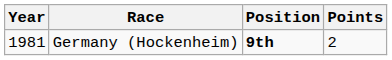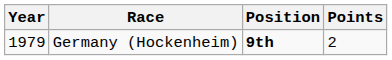Germany (Hockenheim) | Year: 1981 -> 1979
